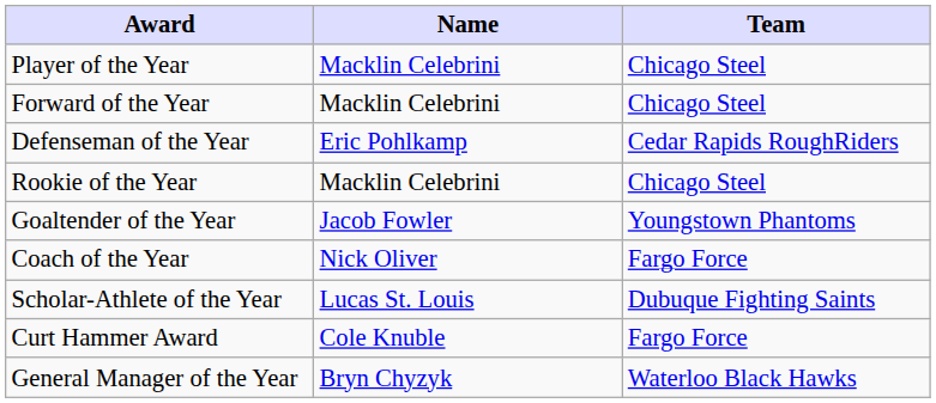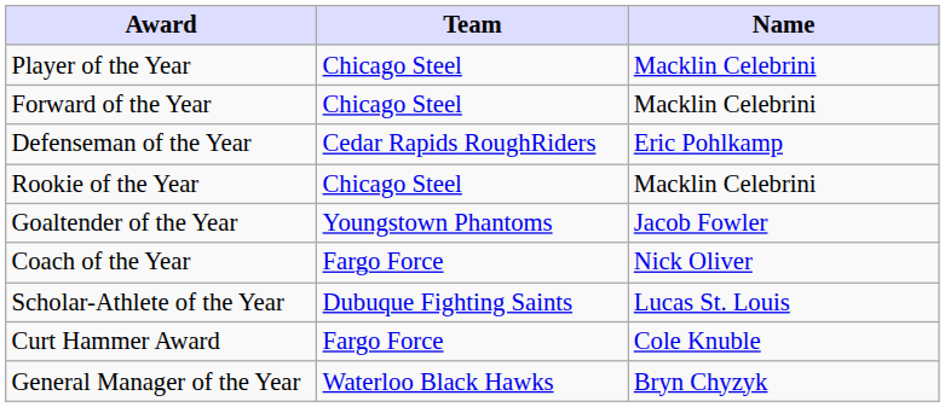columns swapped: Name <-> Team
